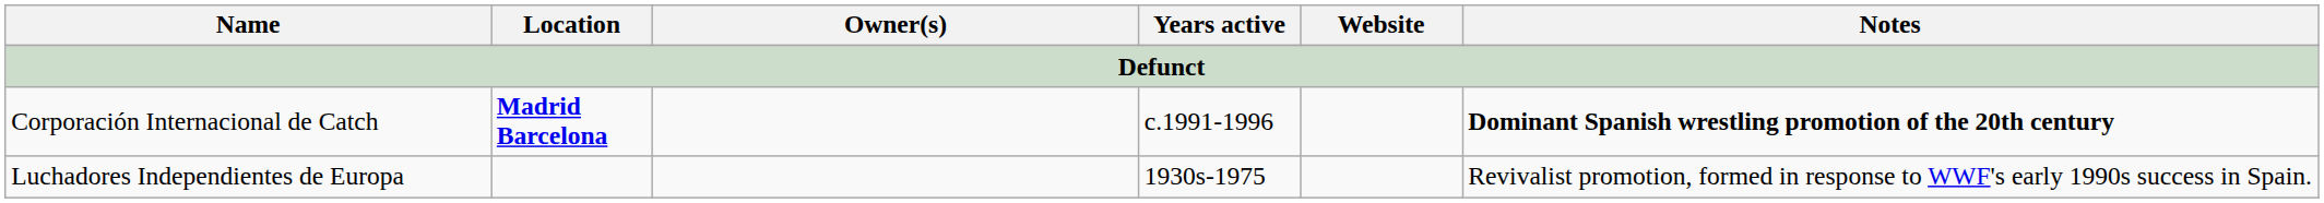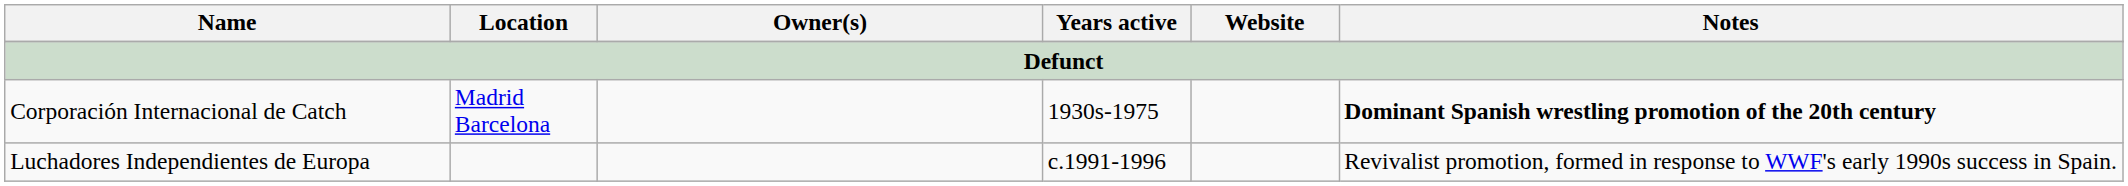Corporación Internacional de Catch | Location: bold -> normal
Corporación Internacional de Catch | Years active: c.1991-1996 -> 1930s-1975
Luchadores Independientes de Europa | Years active: 1930s-1975 -> c.1991-1996
